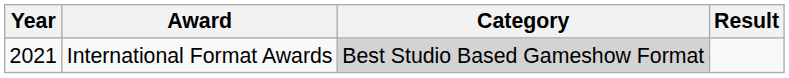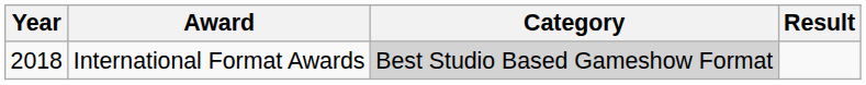International Format Awards | Year: 2021 -> 2018
